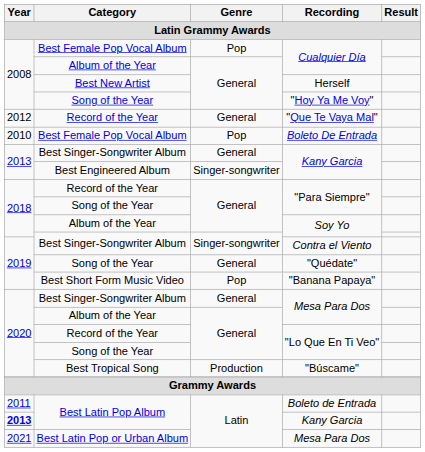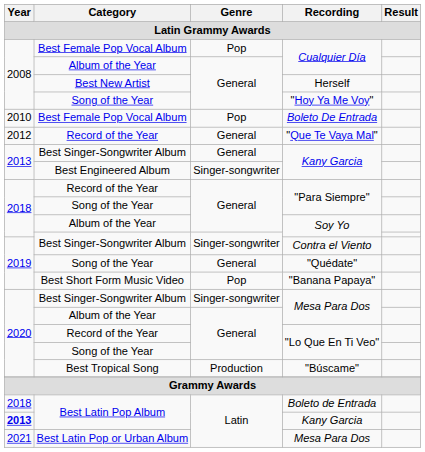rows swapped: Boleto De Entrada <-> "Que Te Vaya Mal"
Best Singer-Songwriter Album / Mesa Para Dos | Genre: General -> Singer-songwriter
Boleto de Entrada | Year: 2011 -> 2018
